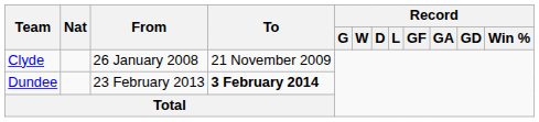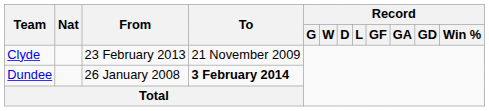Clyde | From: 26 January 2008 -> 23 February 2013
Dundee | From: 23 February 2013 -> 26 January 2008
